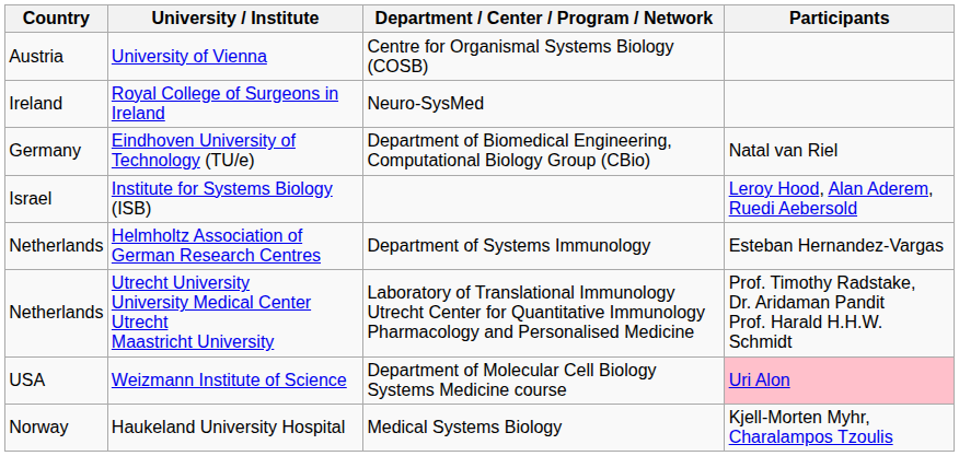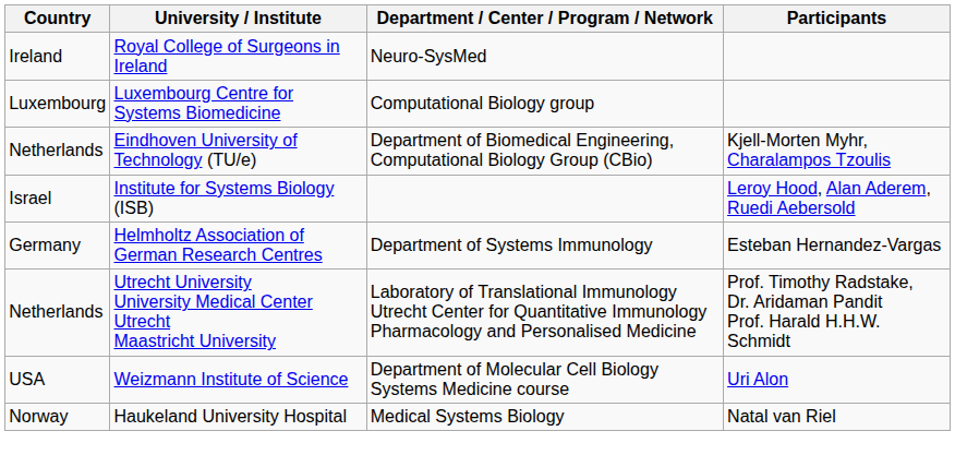- row: Austria | University of Vienna | Centre for Organismal Systems Biology (COSB)
+ row: Luxembourg | Luxembourg Centre for Systems Biomedicine | Computational Biology group
Eindhoven University of Technology (TU/e) | Country: Germany -> Netherlands
Eindhoven University of Technology (TU/e) | Participants: Natal van Riel -> Kjell-Morten Myhr, Charalampos Tzoulis
Helmholtz Association of German Research Centres | Country: Netherlands -> Germany
Weizmann Institute of Science | Participants: pink background -> no background
Haukeland University Hospital | Participants: Kjell-Morten Myhr, Charalampos Tzoulis -> Natal van Riel
